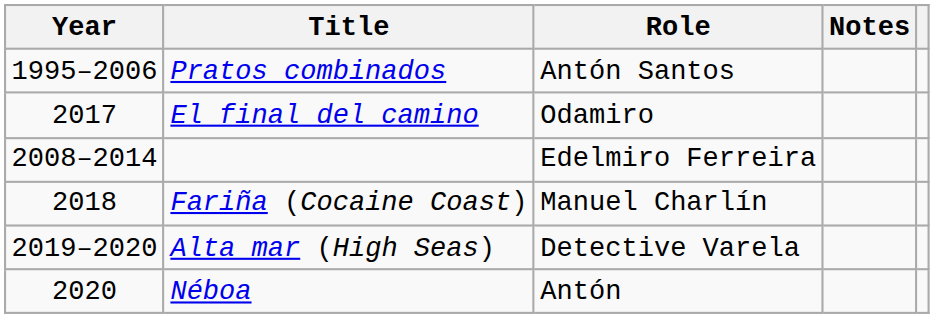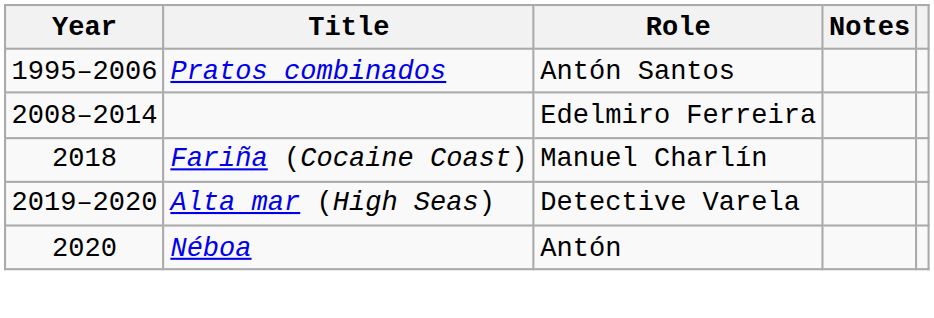- row: 2017 | El final del camino | Odamiro
